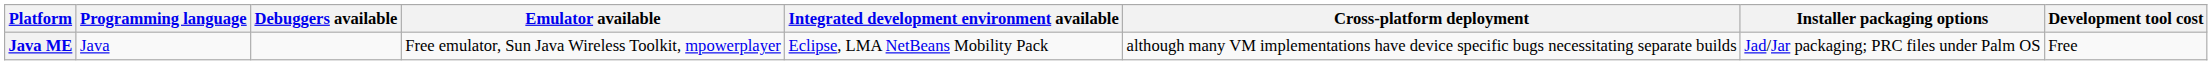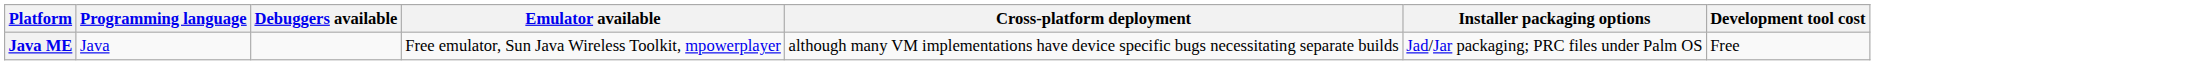- column: Integrated development environment available | Eclipse, LMA NetBeans Mobility Pack
